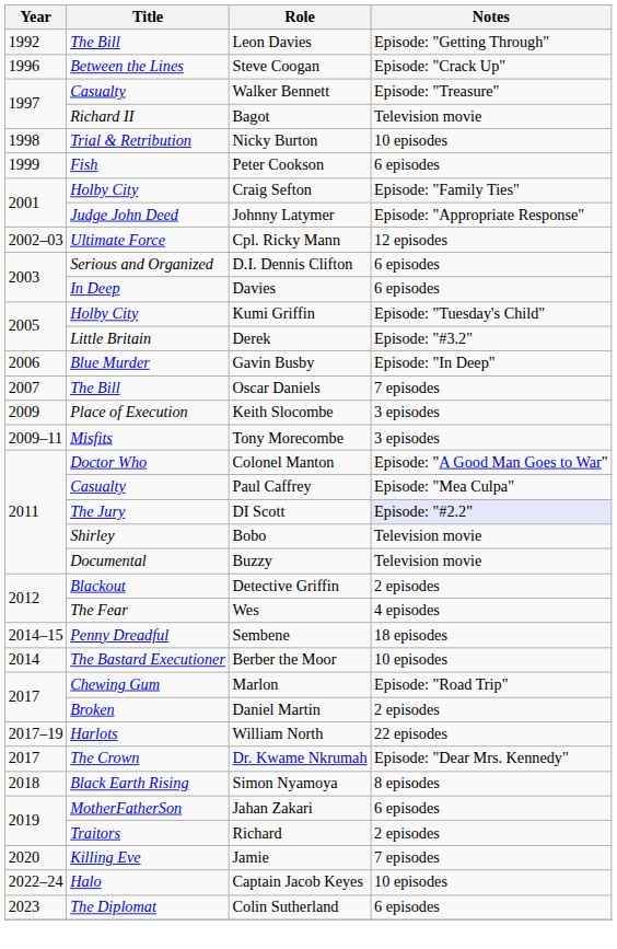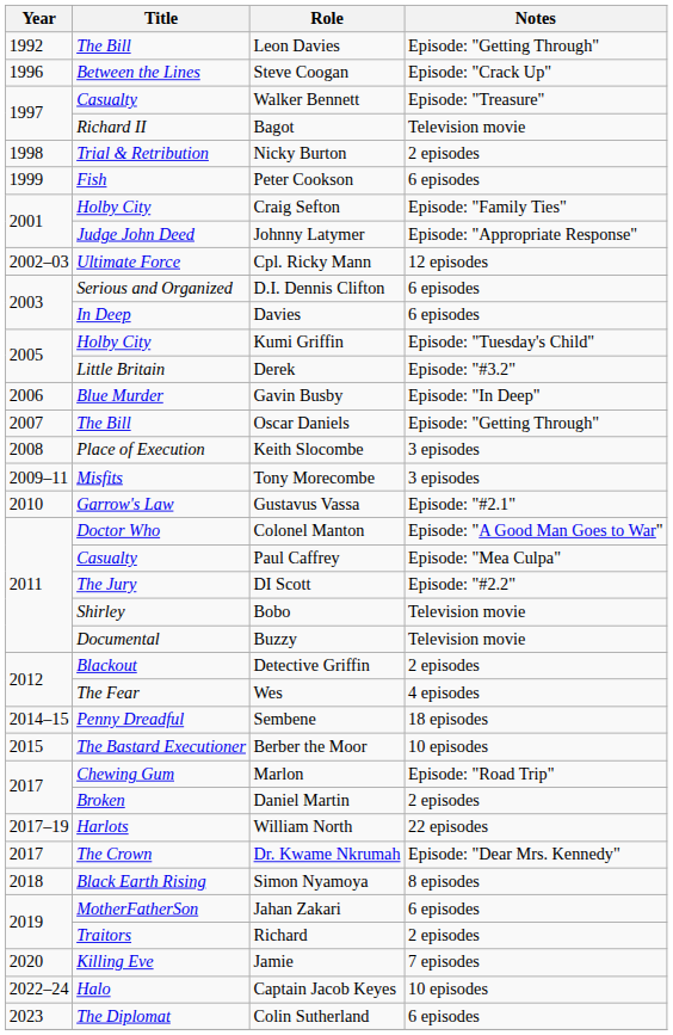Nicky Burton | Notes: 10 episodes -> 2 episodes
Oscar Daniels | Notes: 7 episodes -> Episode: "Getting Through"
Keith Slocombe | Year: 2009 -> 2008
+ row: 2010 | Garrow's Law | Gustavus Vassa | Episode: "#2.1"
DI Scott | Notes: lavender background -> no background
Berber the Moor | Year: 2014 -> 2015
